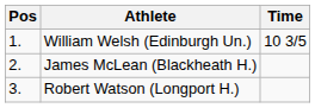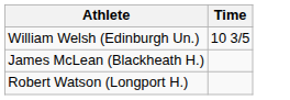- column: Pos | 1. | 2. | 3.
